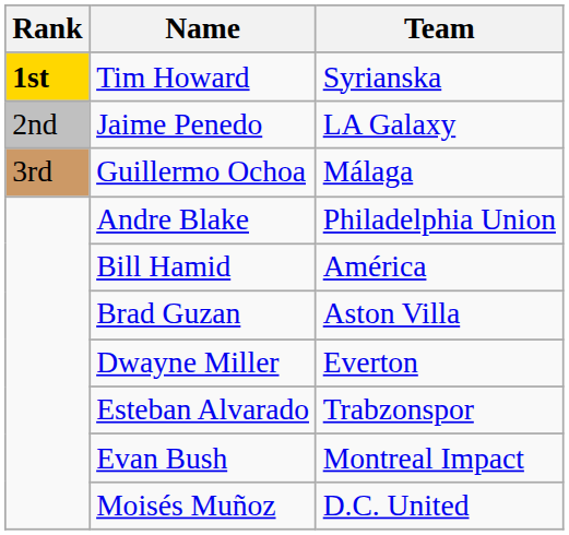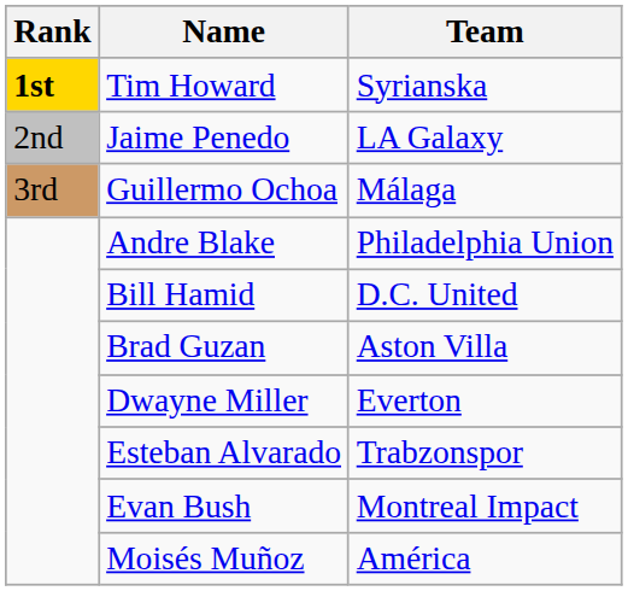Bill Hamid | Team: América -> D.C. United
Moisés Muñoz | Team: D.C. United -> América
